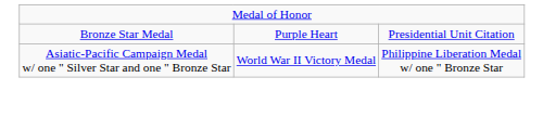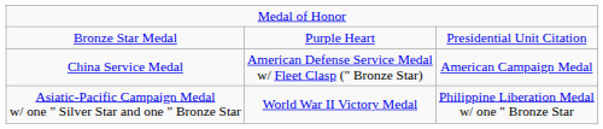+ row: China Service Medal | American Defense Service Medal w/ Fleet Clasp (" Bronze Star) | American Campaign Medal
